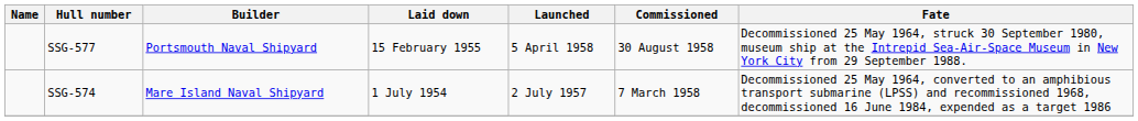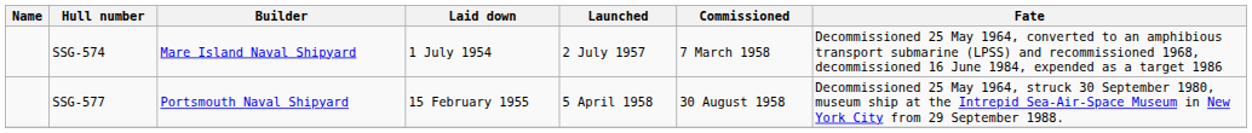rows swapped: SSG-574 <-> SSG-577
